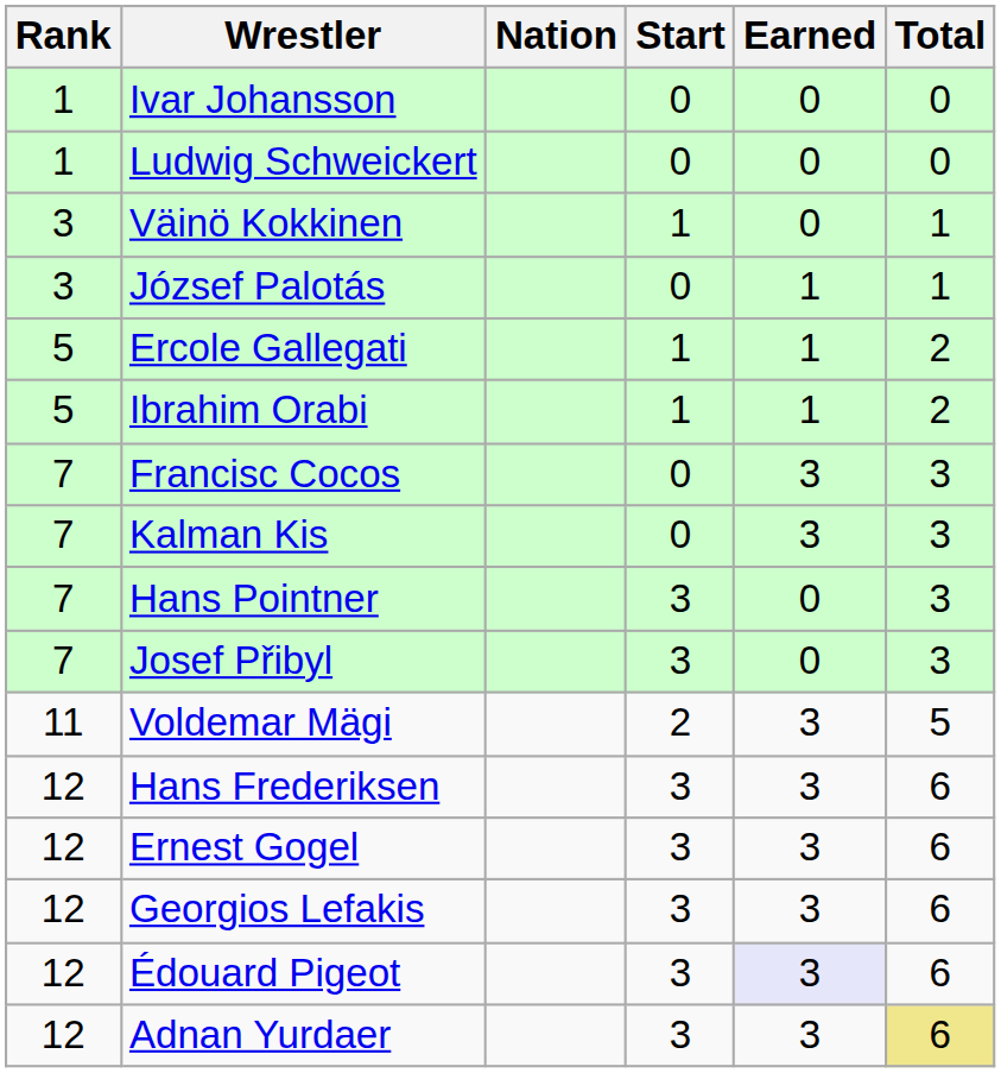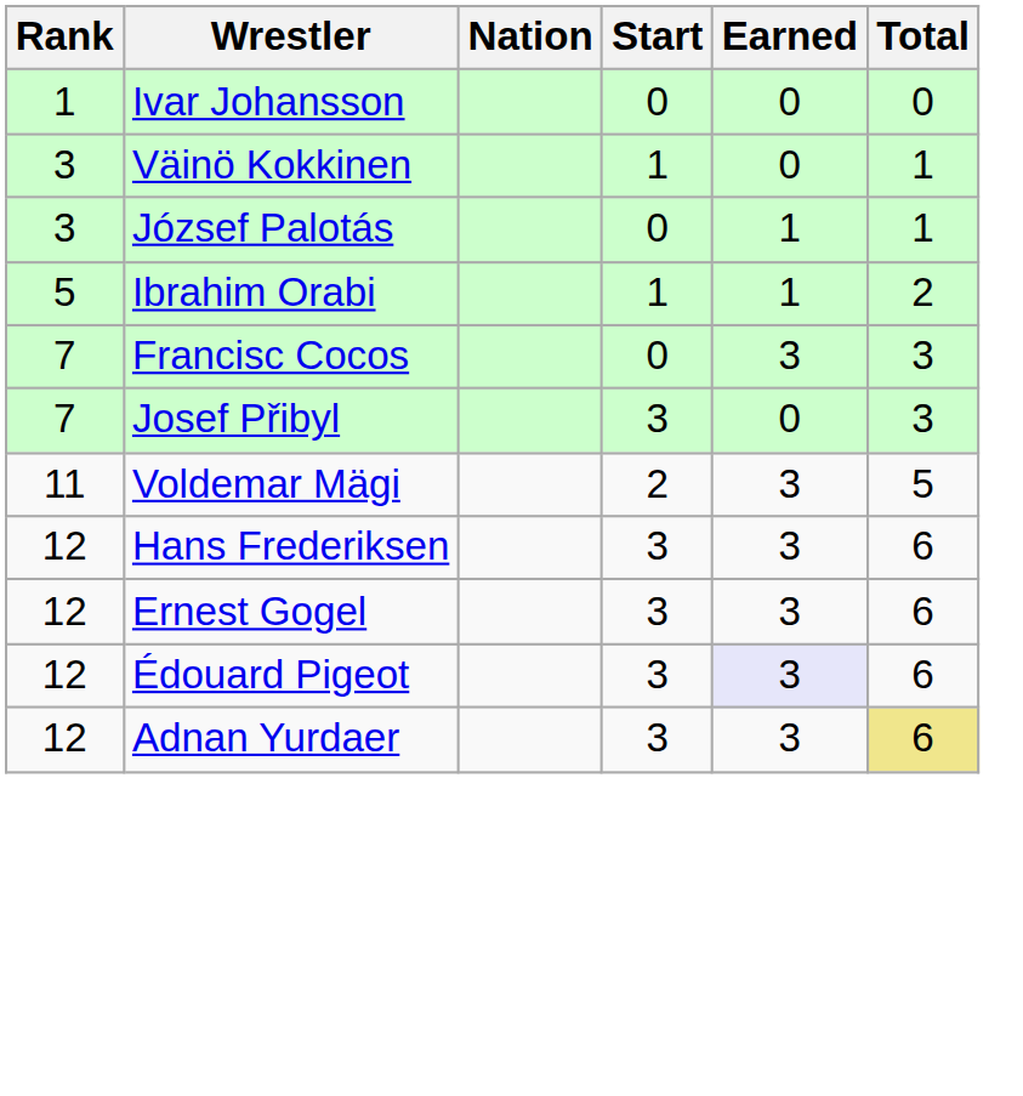- row: 1 | Ludwig Schweickert | 0 | 0 | 0
- row: 5 | Ercole Gallegati | 1 | 1 | 2
- row: 7 | Kalman Kis | 0 | 3 | 3
- row: 7 | Hans Pointner | 3 | 0 | 3
- row: 12 | Georgios Lefakis | 3 | 3 | 6
